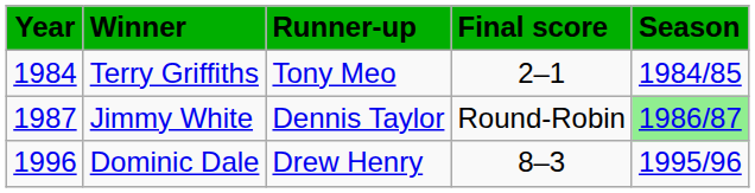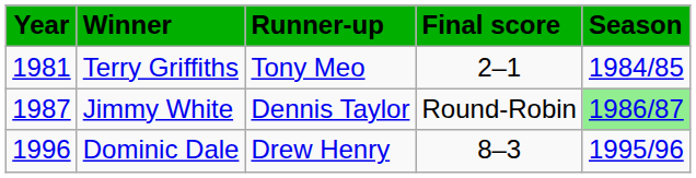Terry Griffiths | Year: 1984 -> 1981
